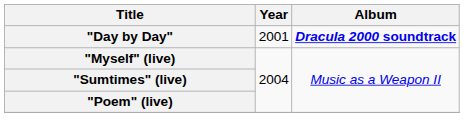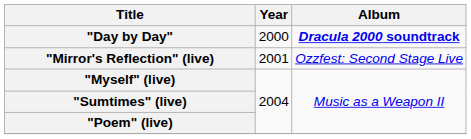"Day by Day" | Year: 2001 -> 2000
+ row: "Mirror's Reflection" (live) | 2001 | Ozzfest: Second Stage Live
